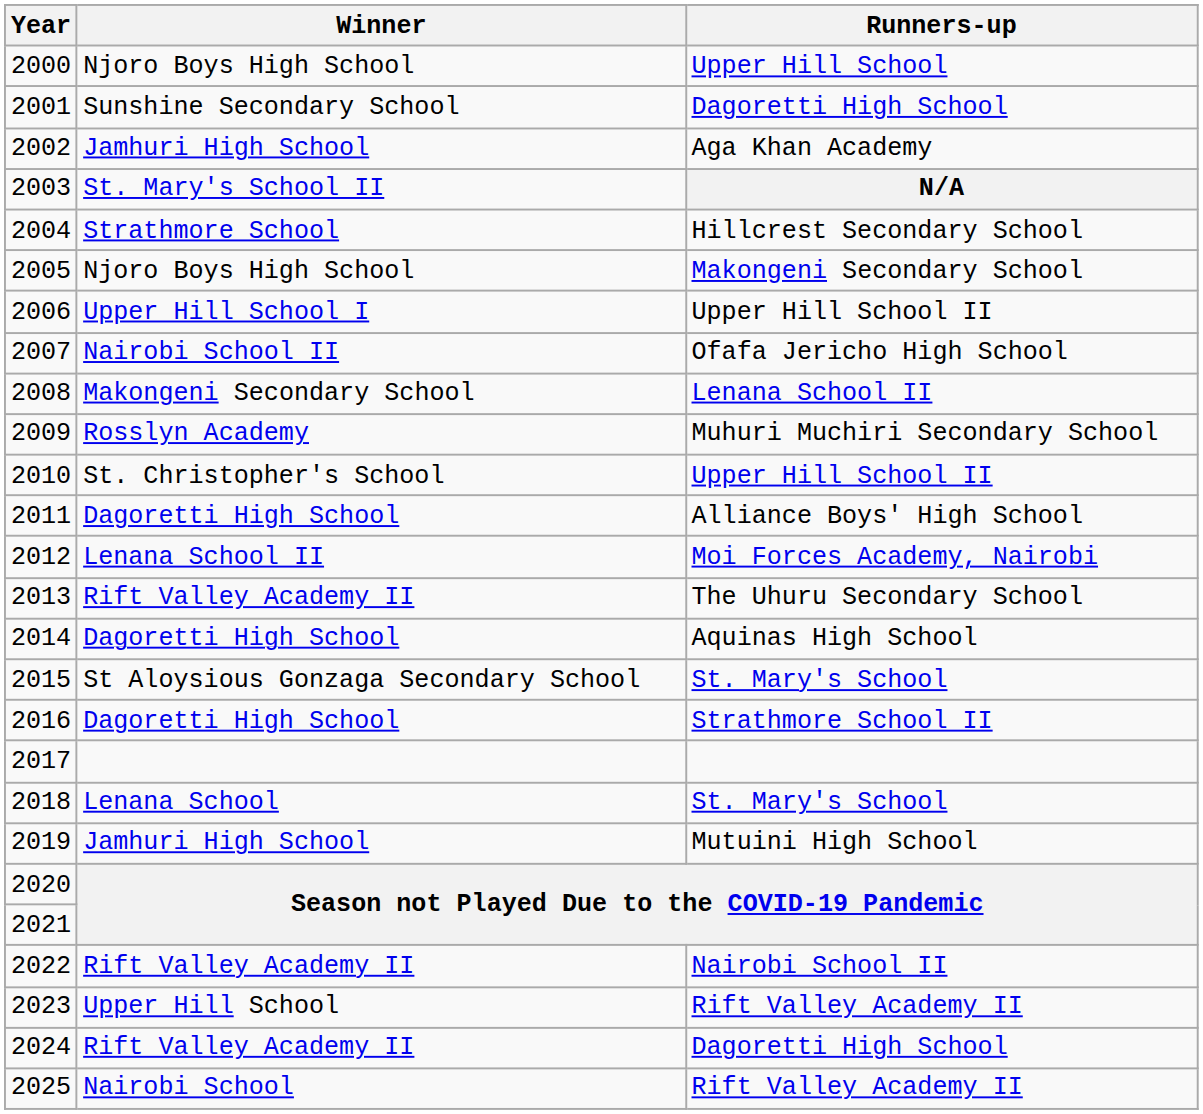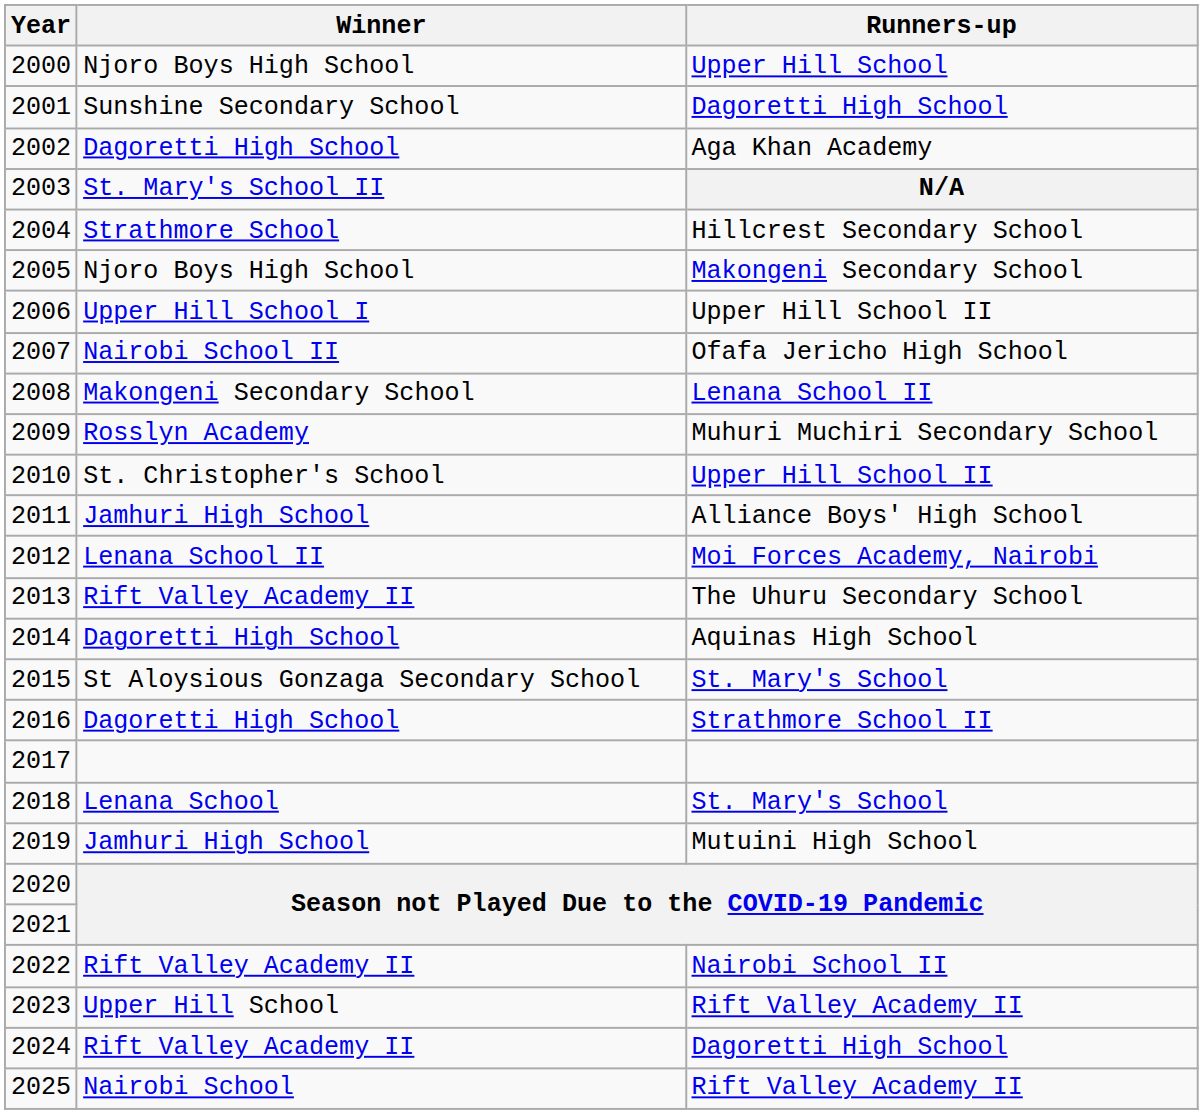2002 | Winner: Jamhuri High School -> Dagoretti High School
2011 | Winner: Dagoretti High School -> Jamhuri High School
